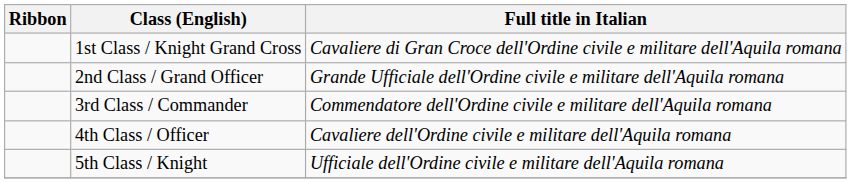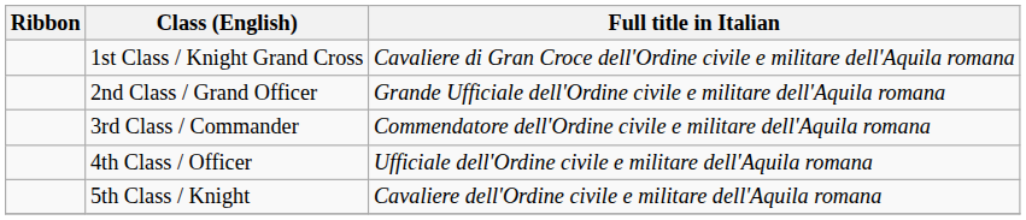4th Class / Officer | Full title in Italian: Cavaliere dell'Ordine civile e militare dell'Aquila romana -> Ufficiale dell'Ordine civile e militare dell'Aquila romana
5th Class / Knight | Full title in Italian: Ufficiale dell'Ordine civile e militare dell'Aquila romana -> Cavaliere dell'Ordine civile e militare dell'Aquila romana
